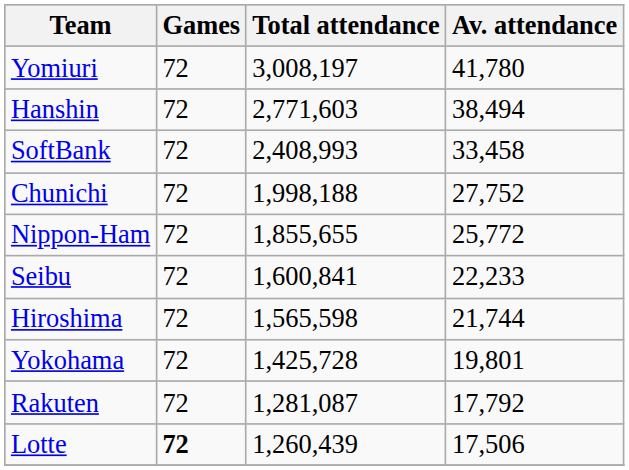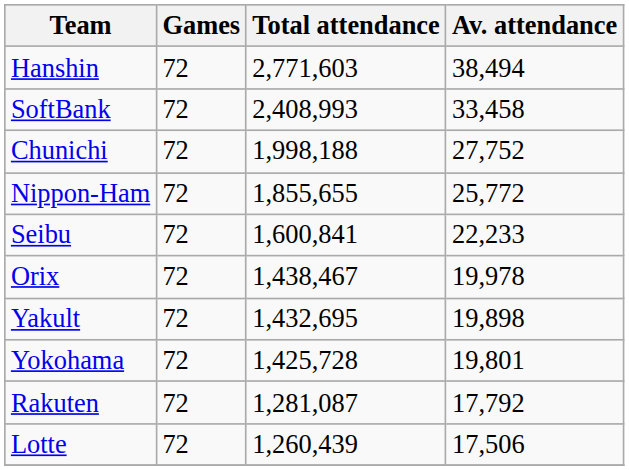- row: Yomiuri | 72 | 3,008,197 | 41,780
- row: Hiroshima | 72 | 1,565,598 | 21,744
+ row: Orix | 72 | 1,438,467 | 19,978
+ row: Yakult | 72 | 1,432,695 | 19,898
Lotte | Games: bold -> normal
